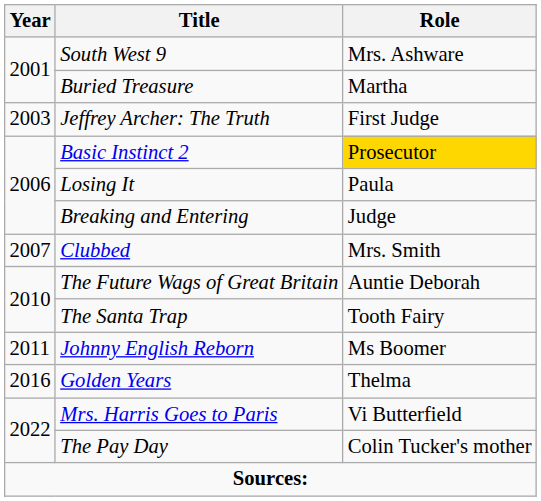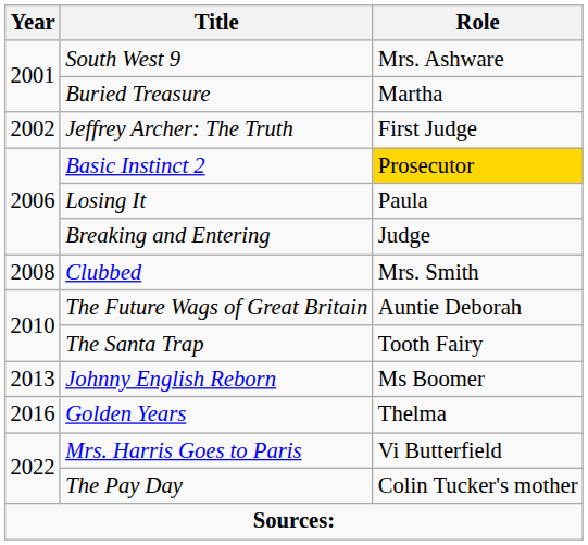Jeffrey Archer: The Truth | Year: 2003 -> 2002
Clubbed | Year: 2007 -> 2008
Johnny English Reborn | Year: 2011 -> 2013
